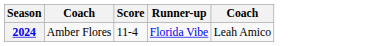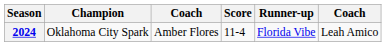+ column: Champion | Oklahoma City Spark
